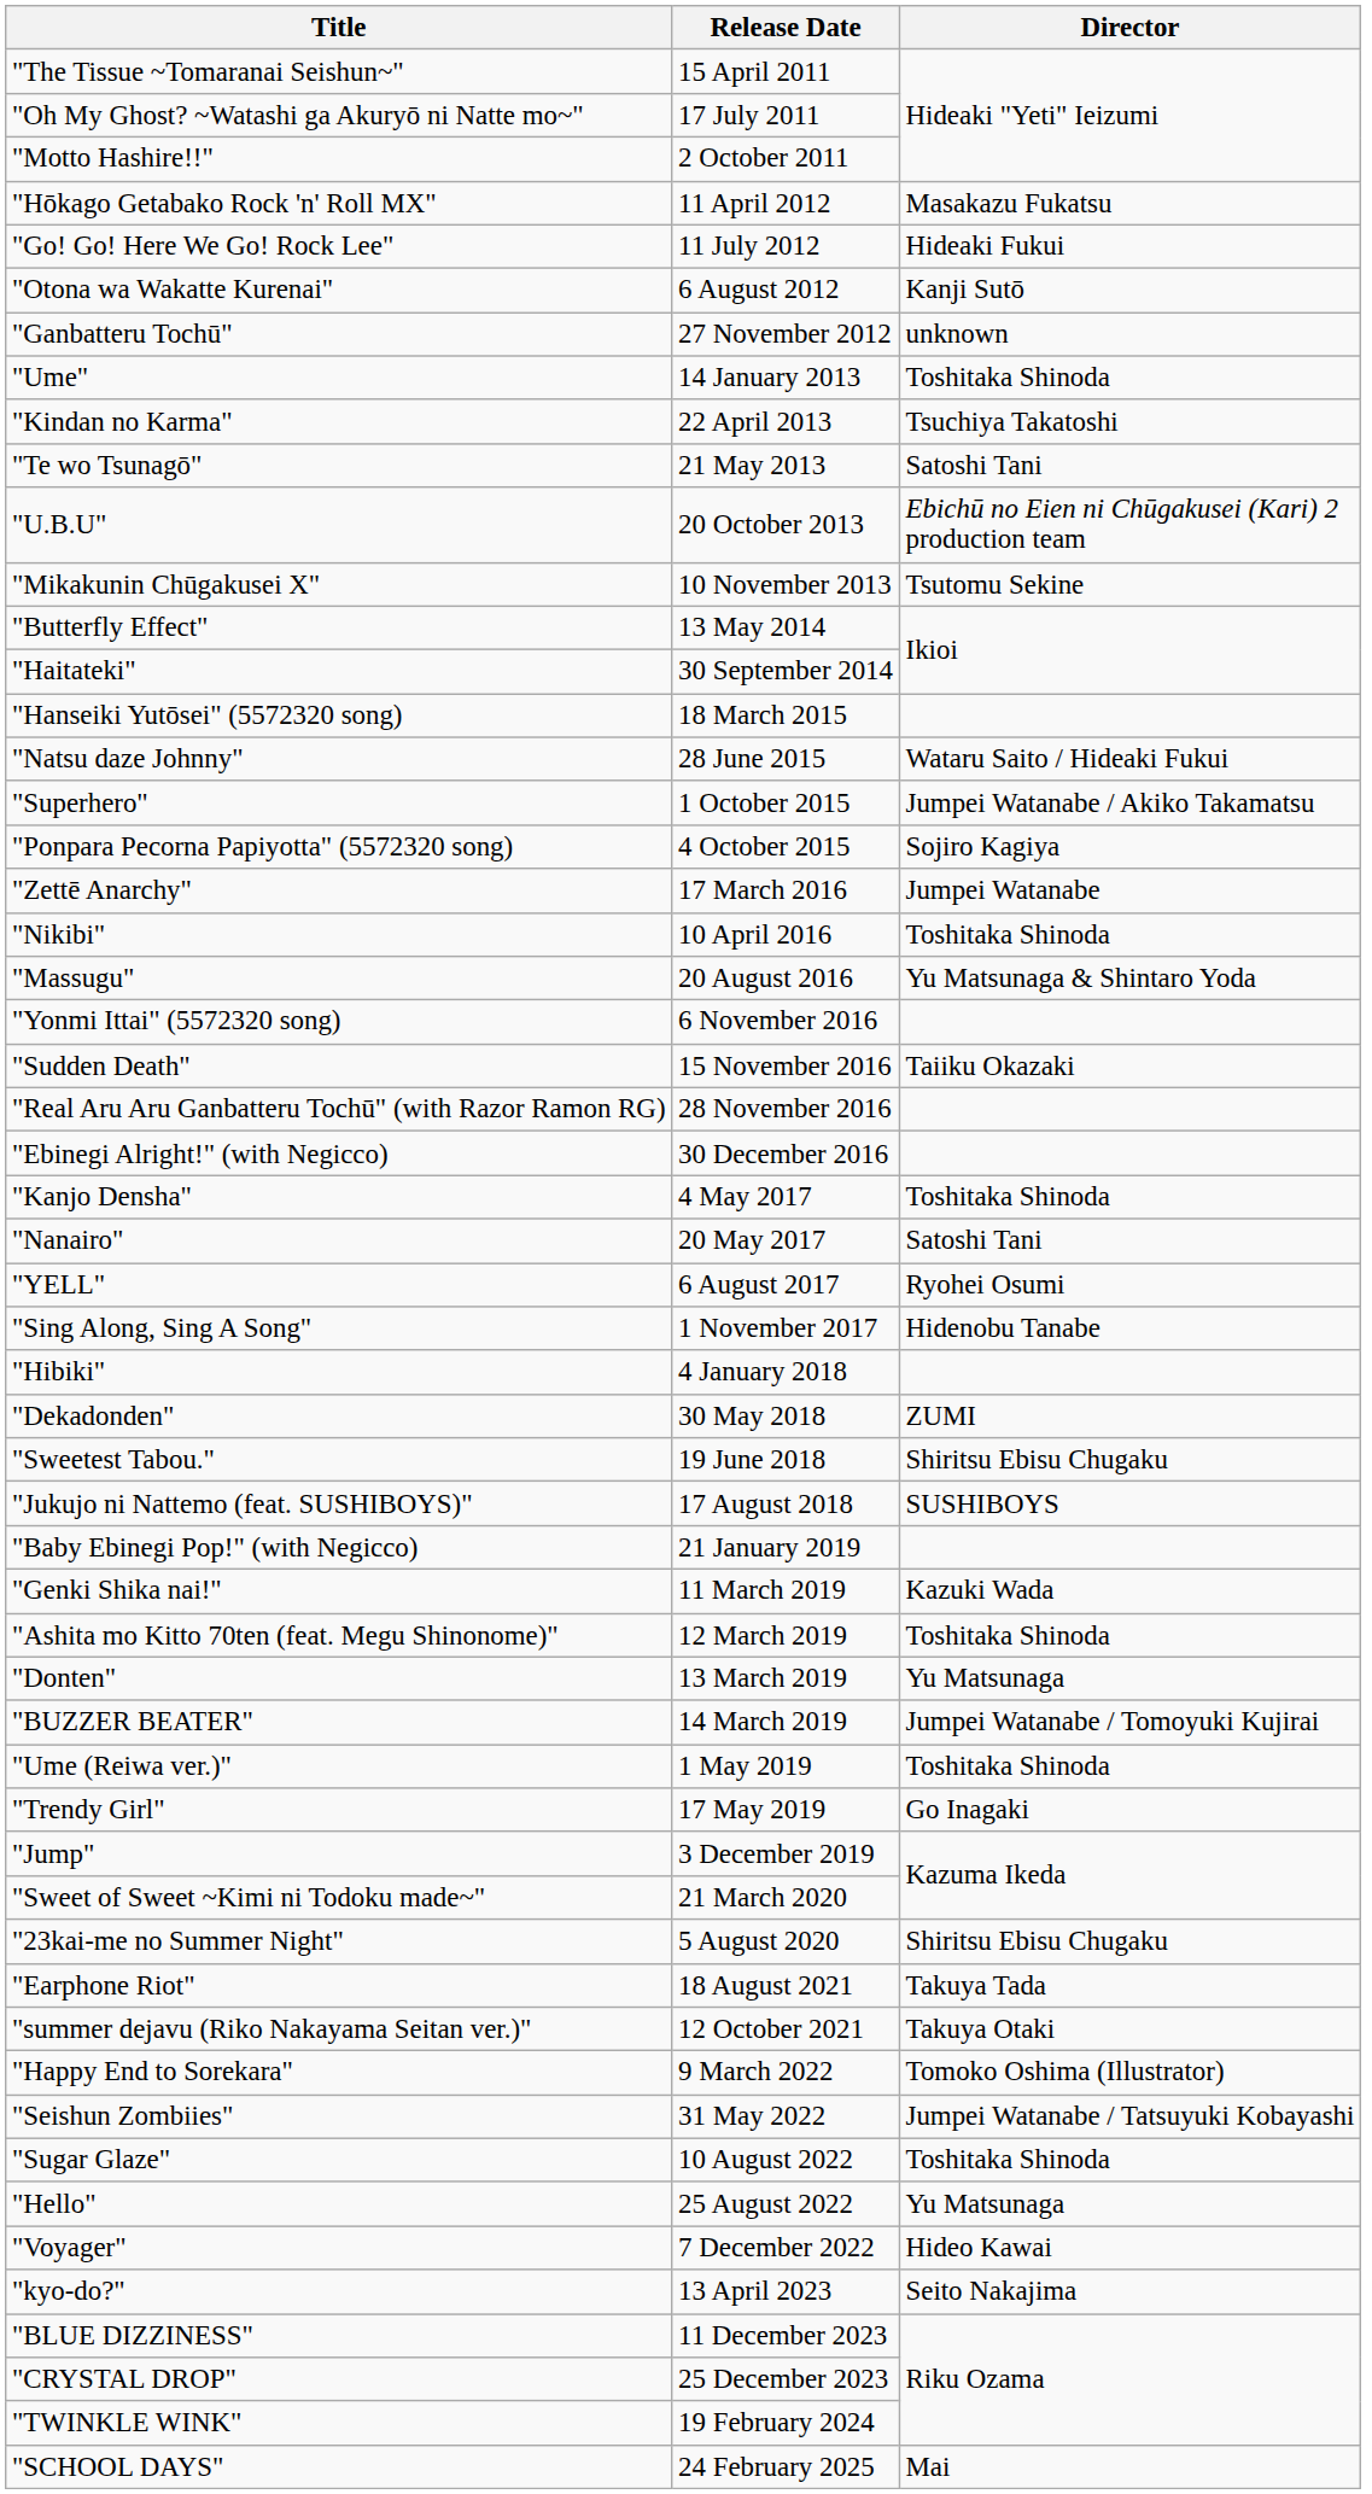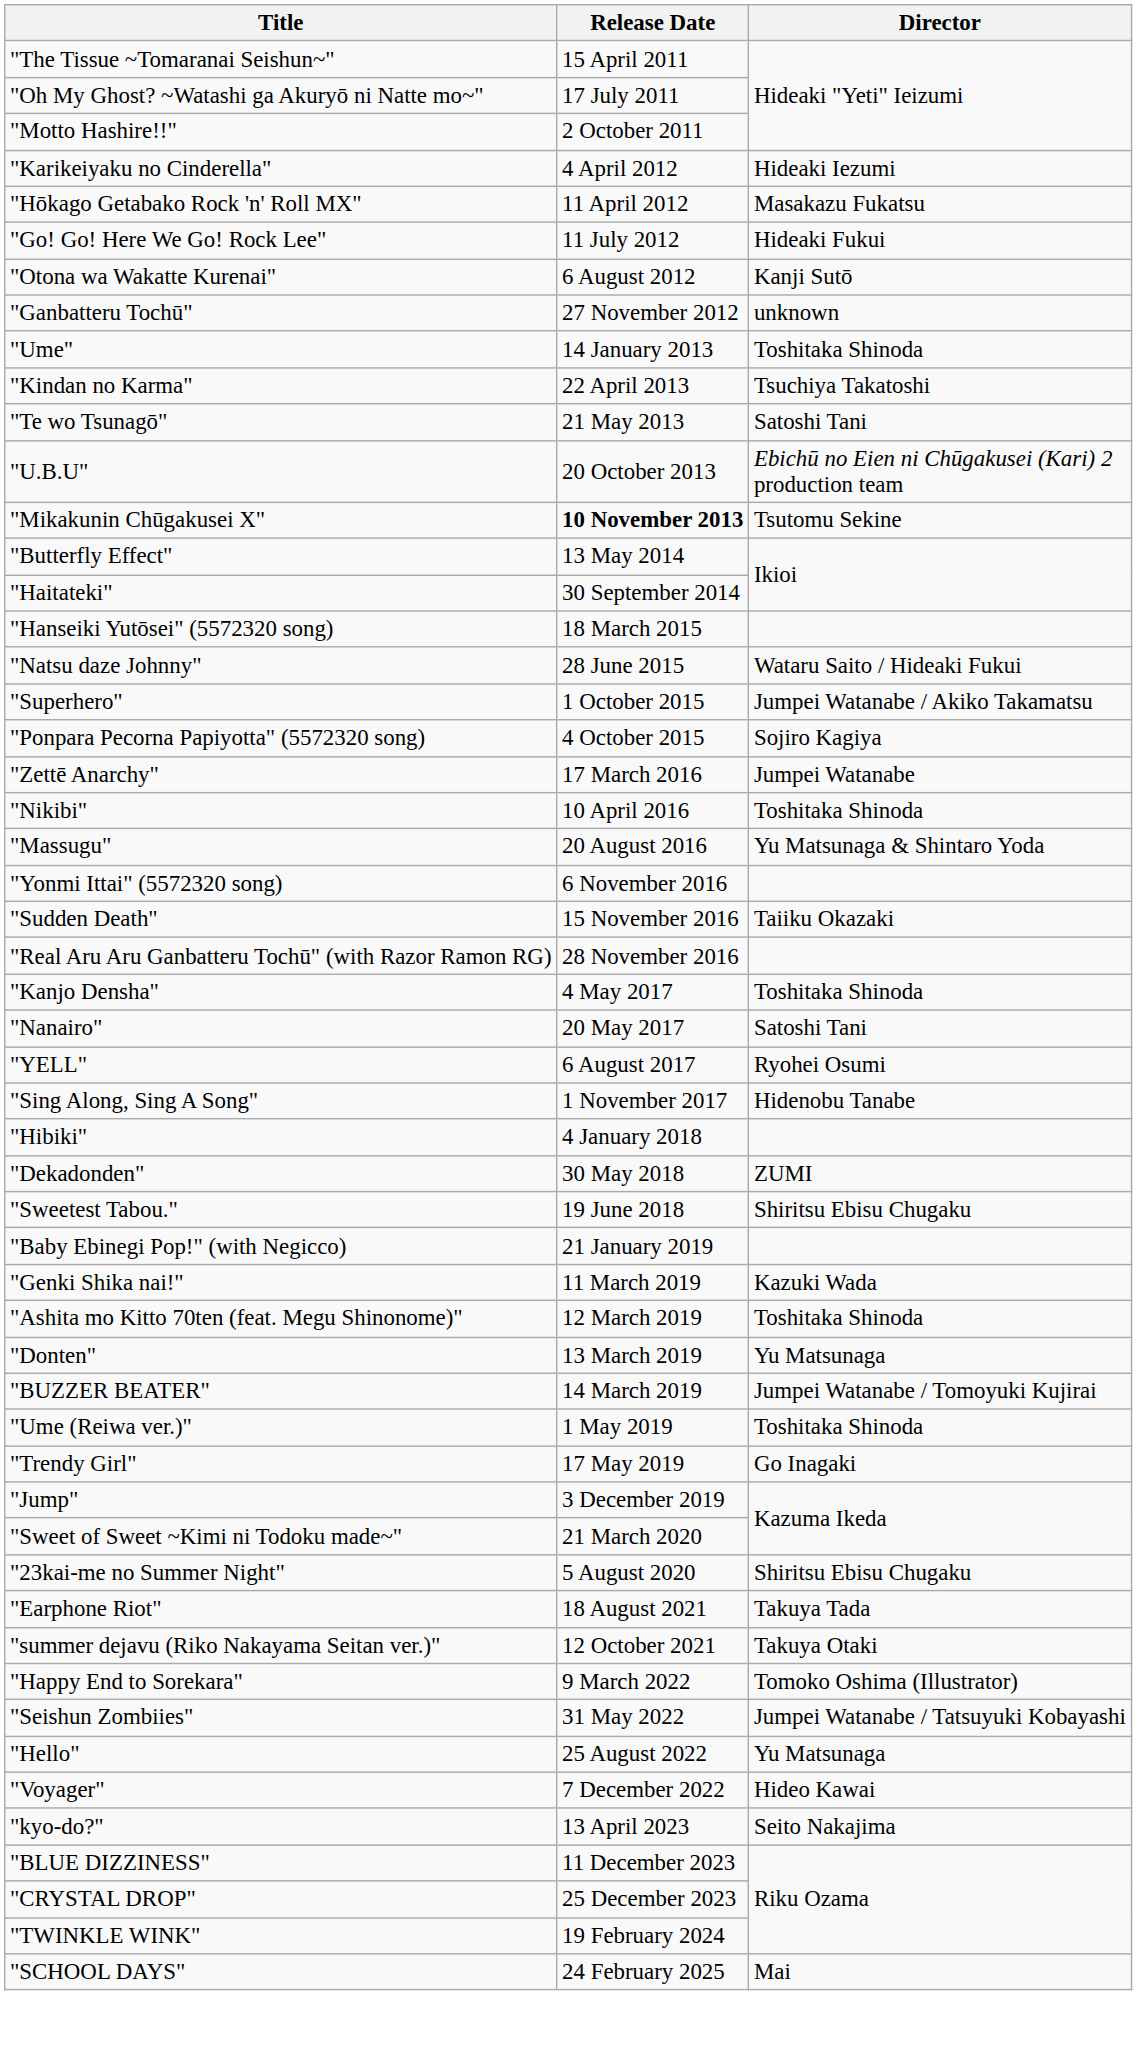+ row: "Karikeiyaku no Cinderella" | 4 April 2012 | Hideaki Iezumi
"Mikakunin Chūgakusei X" | Release Date: normal -> bold
- row: "Ebinegi Alright!" (with Negicco) | 30 December 2016
- row: "Jukujo ni Nattemo (feat. SUSHIBOYS)" | 17 August 2018 | SUSHIBOYS
- row: "Sugar Glaze" | 10 August 2022 | Toshitaka Shinoda
